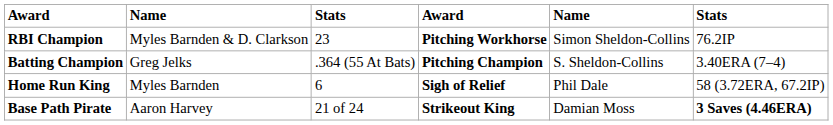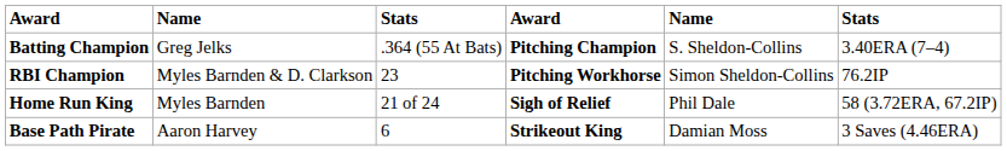rows swapped: Batting Champion <-> RBI Champion
Home Run King | column 3: 6 -> 21 of 24
Base Path Pirate | column 3: 21 of 24 -> 6
Base Path Pirate | column 6: bold -> normal
